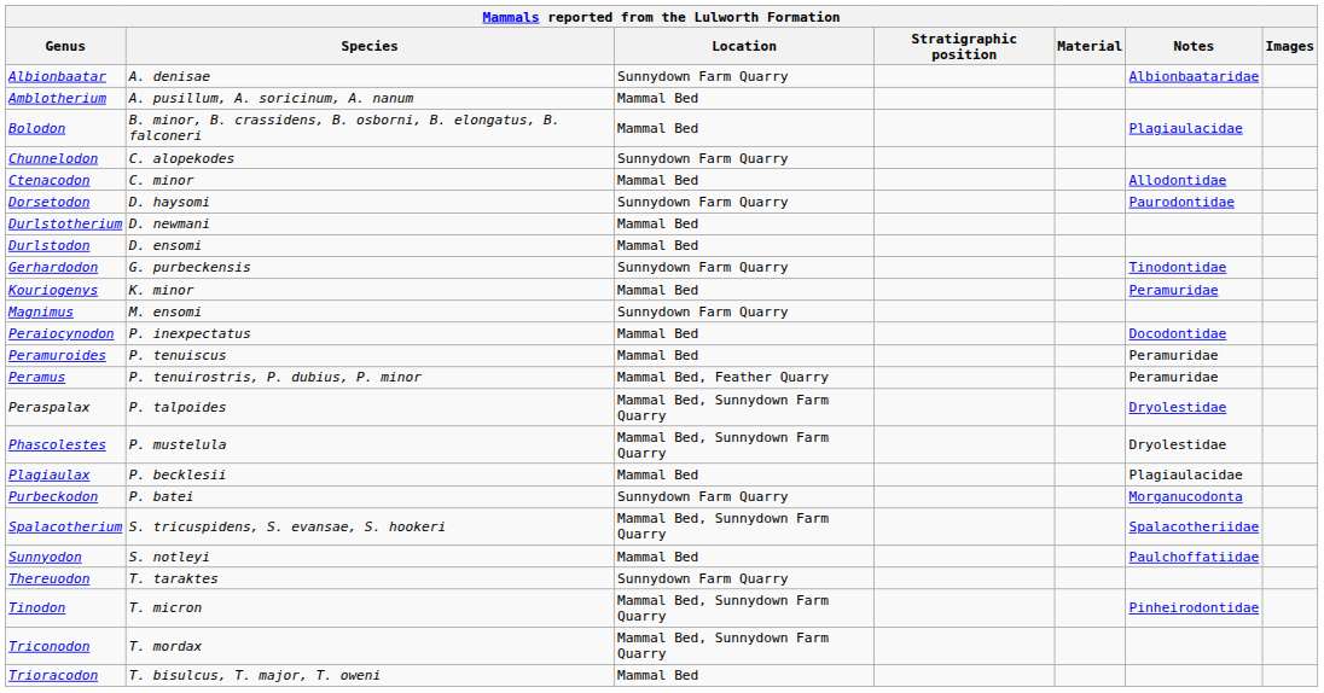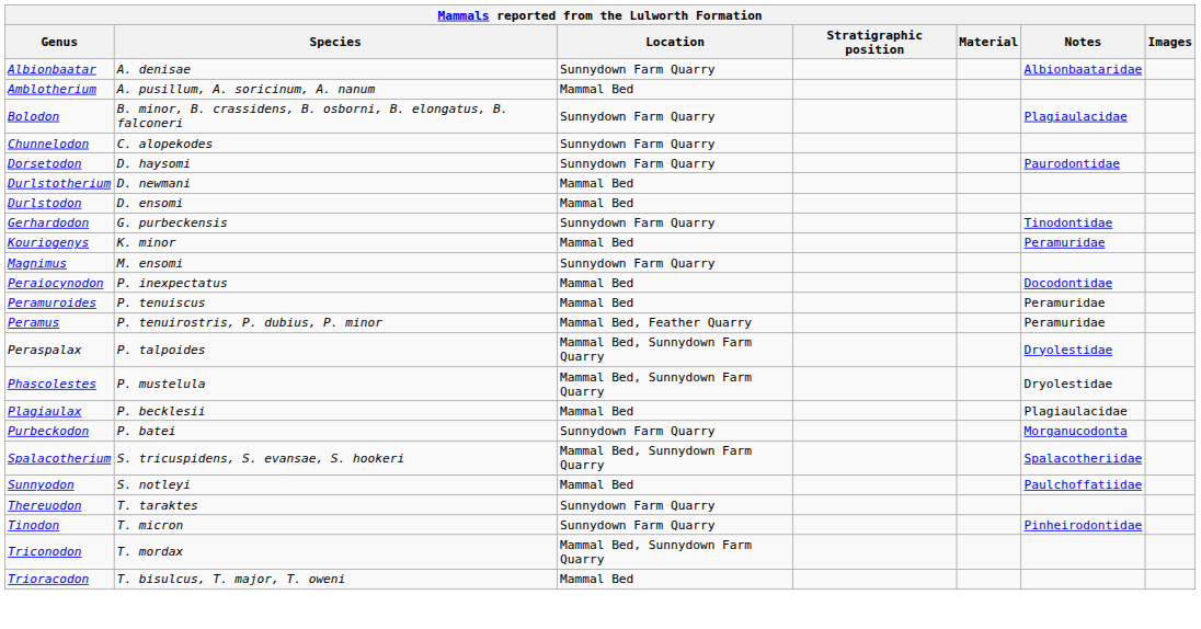Bolodon | Location: Mammal Bed -> Sunnydown Farm Quarry
- row: Ctenacodon | C. minor | Mammal Bed | Allodontidae
Tinodon | Location: Mammal Bed, Sunnydown Farm Quarry -> Sunnydown Farm Quarry
